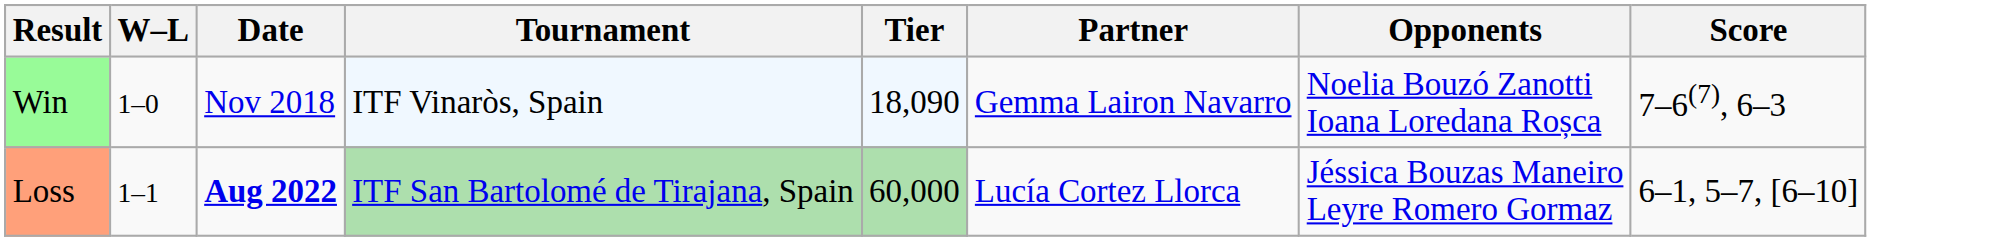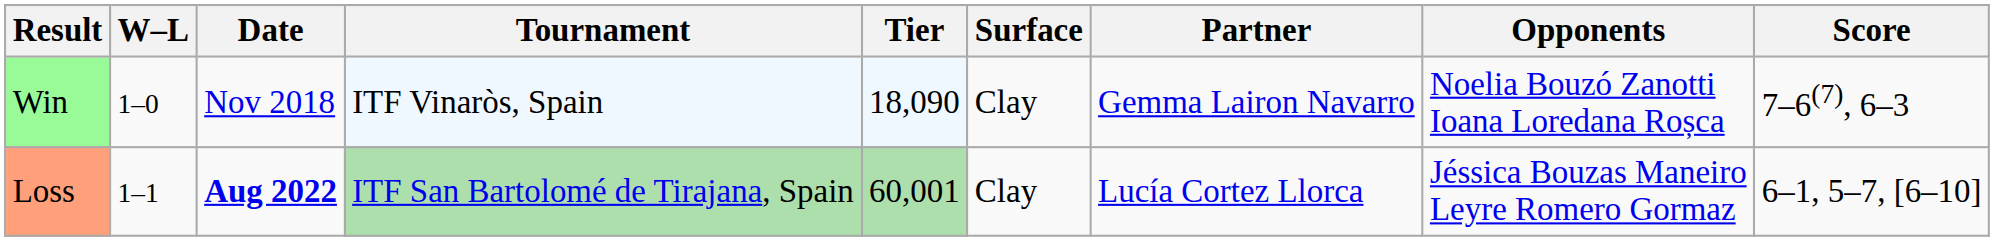+ column: Surface | Clay | Clay
Loss | Tier: 60,000 -> 60,001
